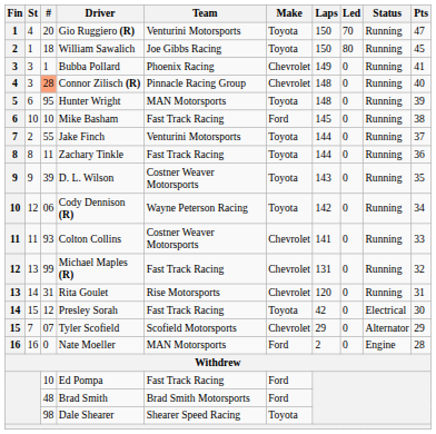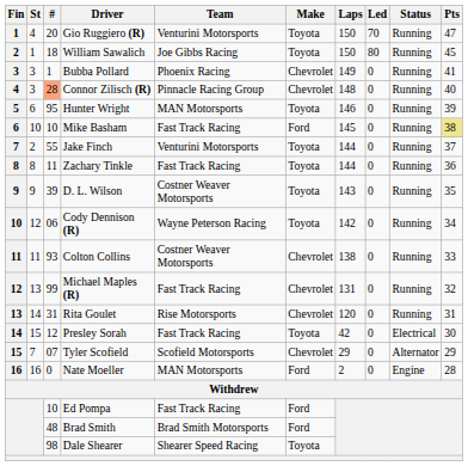Hunter Wright | Laps: 148 -> 146
Mike Basham | Pts: no background -> khaki background
Colton Collins | Laps: 141 -> 138
